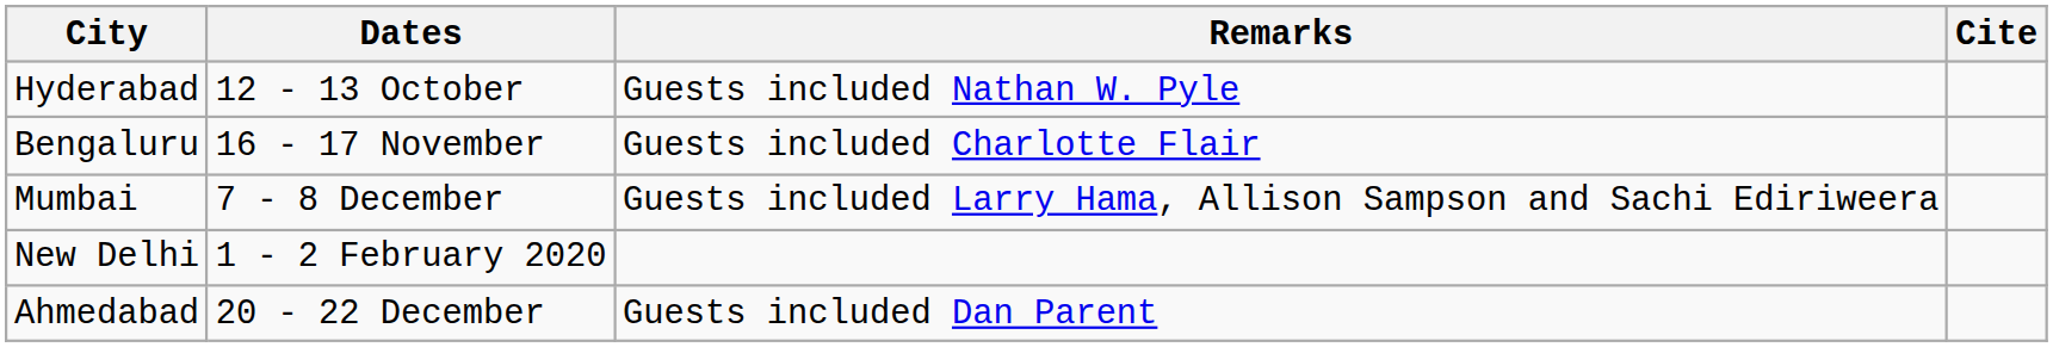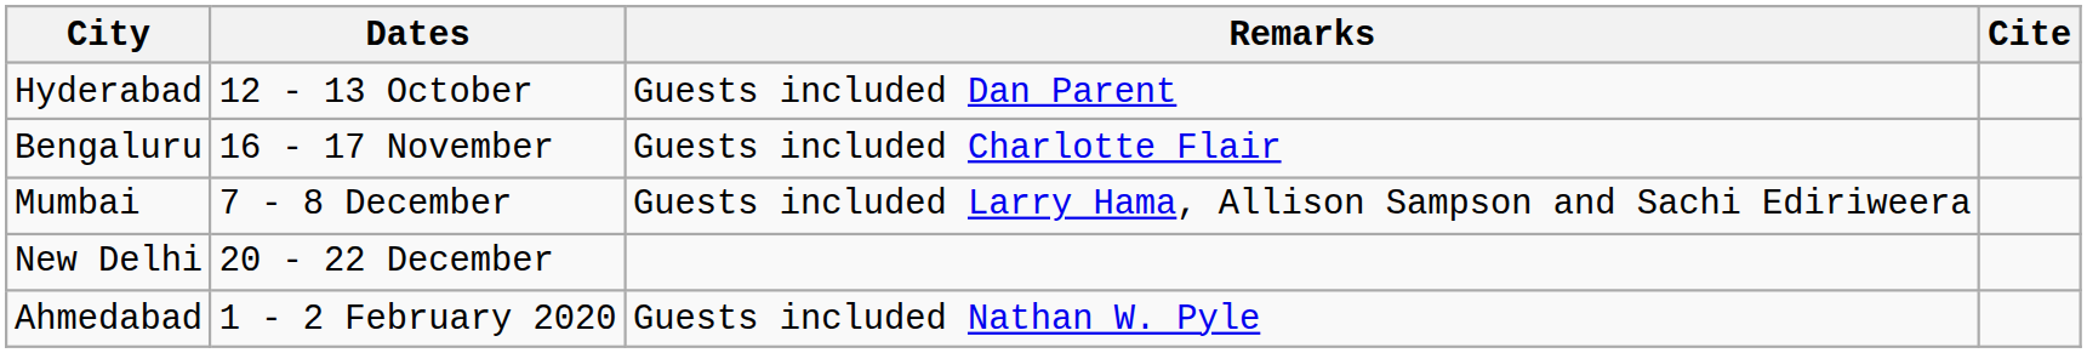Hyderabad | Remarks: Guests included Nathan W. Pyle -> Guests included Dan Parent
New Delhi | Dates: 1 - 2 February 2020 -> 20 - 22 December
Ahmedabad | Dates: 20 - 22 December -> 1 - 2 February 2020
Ahmedabad | Remarks: Guests included Dan Parent -> Guests included Nathan W. Pyle
